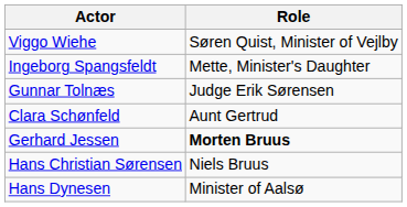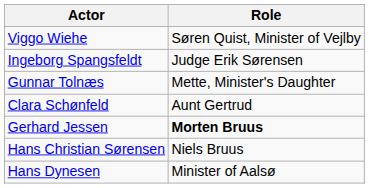Ingeborg Spangsfeldt | Role: Mette, Minister's Daughter -> Judge Erik Sørensen
Gunnar Tolnæs | Role: Judge Erik Sørensen -> Mette, Minister's Daughter
